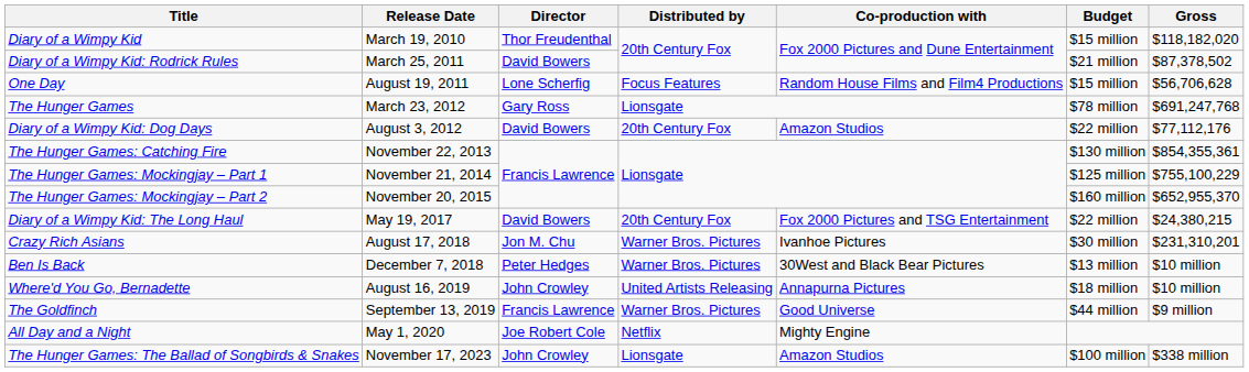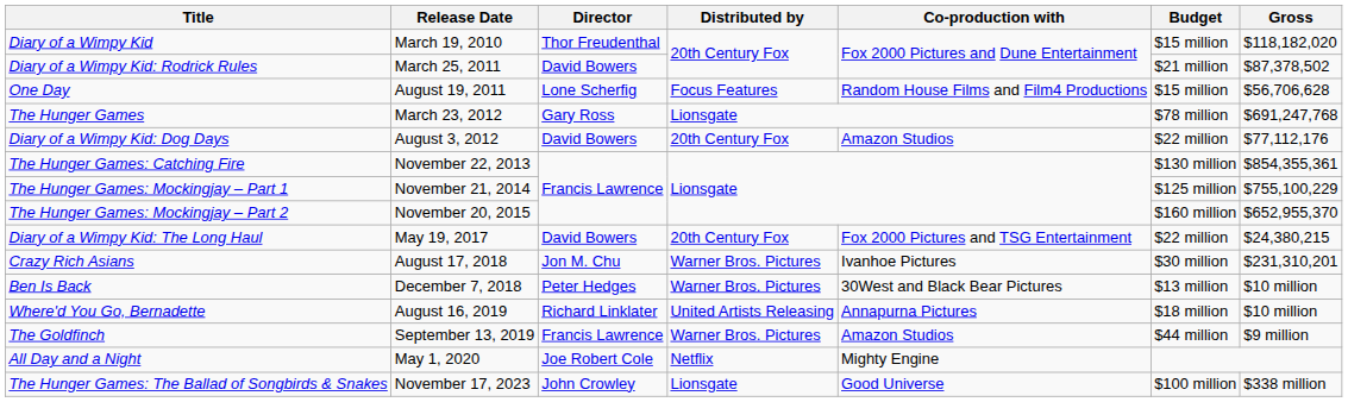Where'd You Go, Bernadette | Director: John Crowley -> Richard Linklater
The Goldfinch | Co-production with: Good Universe -> Amazon Studios
The Hunger Games: The Ballad of Songbirds & Snakes | Co-production with: Amazon Studios -> Good Universe
